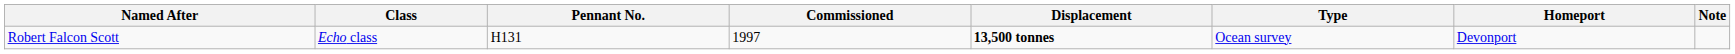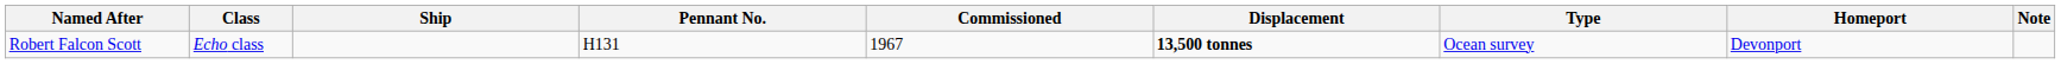+ column: Ship
Robert Falcon Scott | Commissioned: 1997 -> 1967
